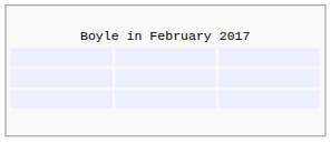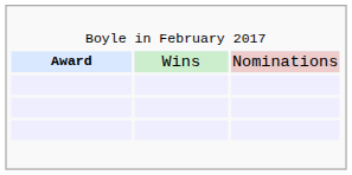+ row: Award | Wins | Nominations
